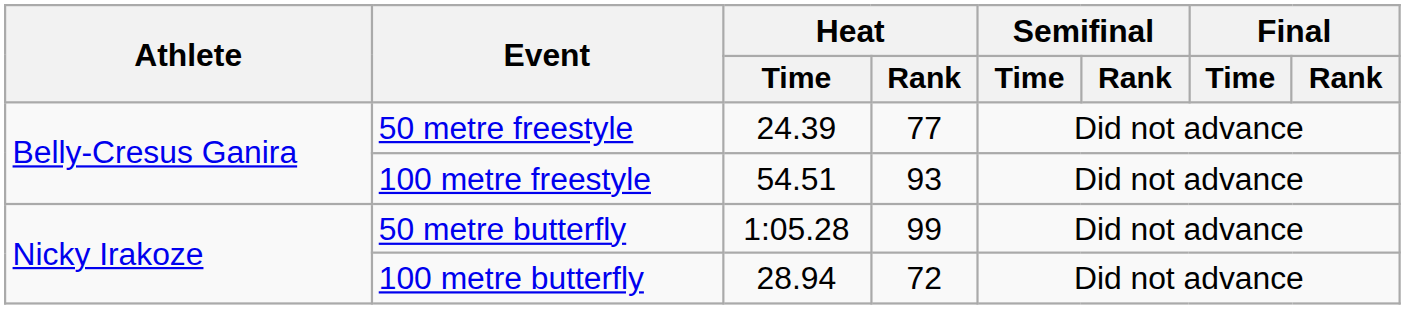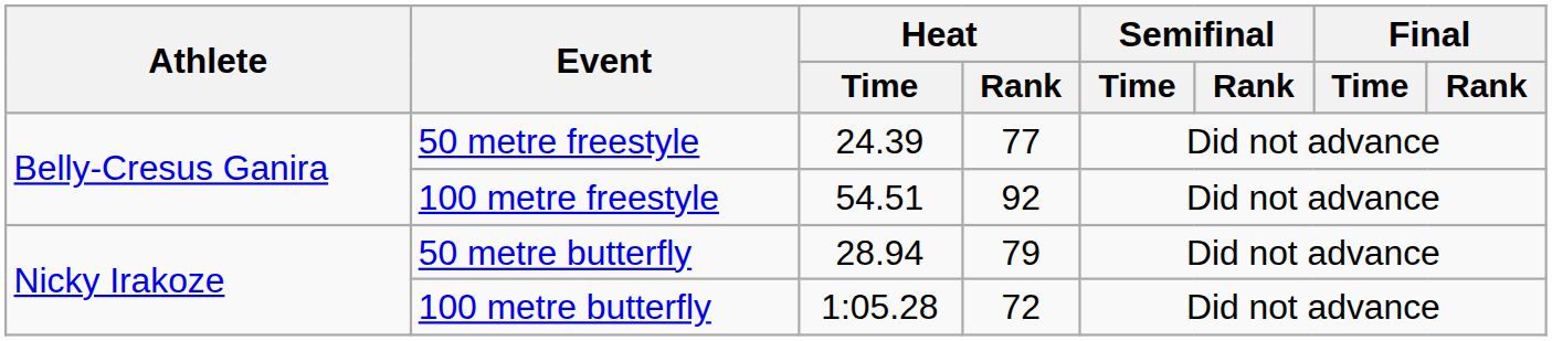100 metre freestyle | Heat / Rank: 93 -> 92
50 metre butterfly | Heat / Time: 1:05.28 -> 28.94
50 metre butterfly | Heat / Rank: 99 -> 79
100 metre butterfly | Heat / Time: 28.94 -> 1:05.28
